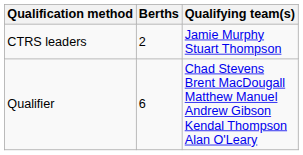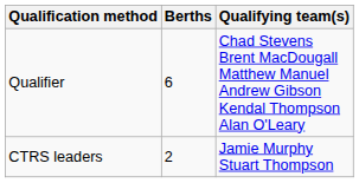rows swapped: CTRS leaders <-> Qualifier
